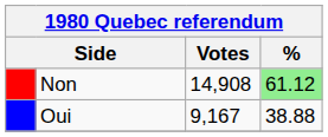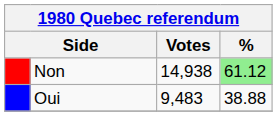Non | Votes: 14,908 -> 14,938
Oui | Votes: 9,167 -> 9,483
